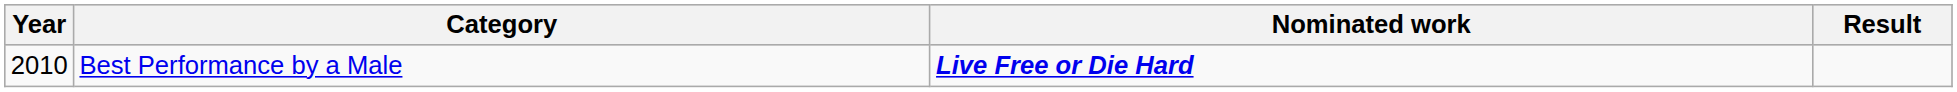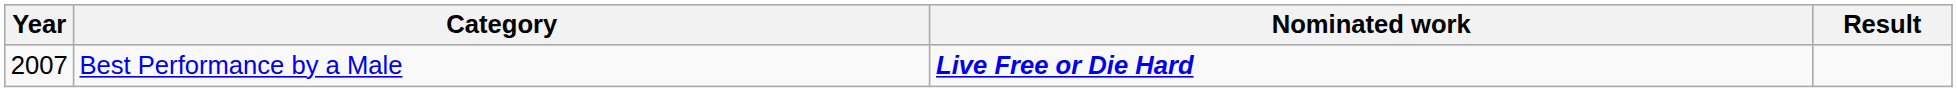Best Performance by a Male | Year: 2010 -> 2007
